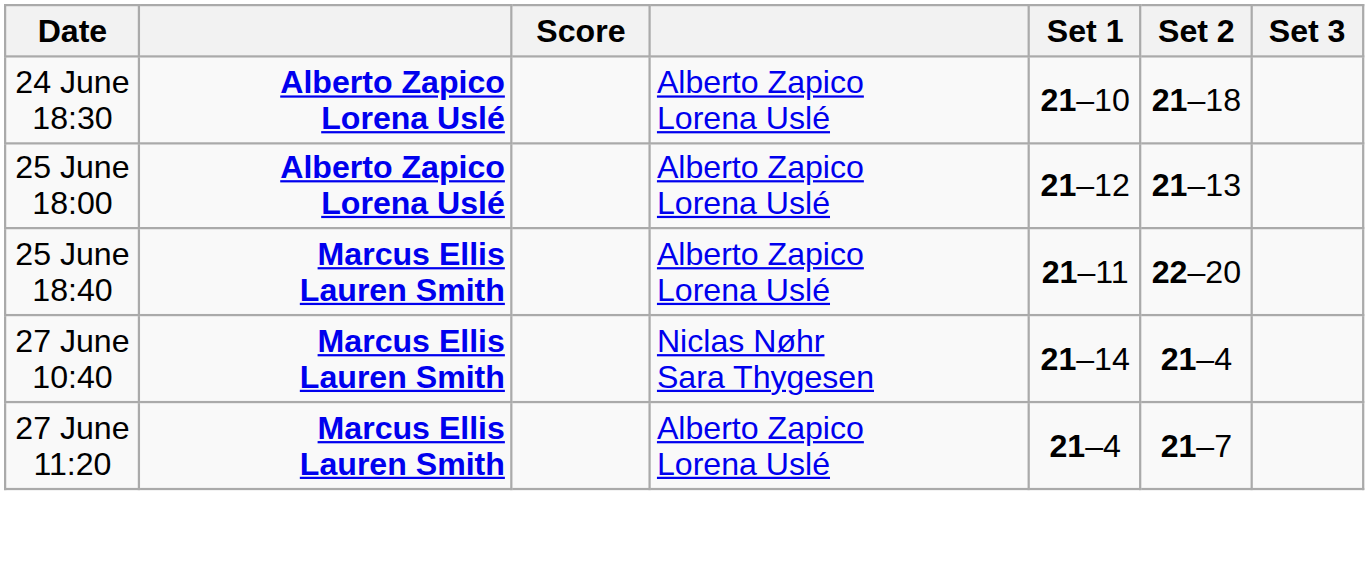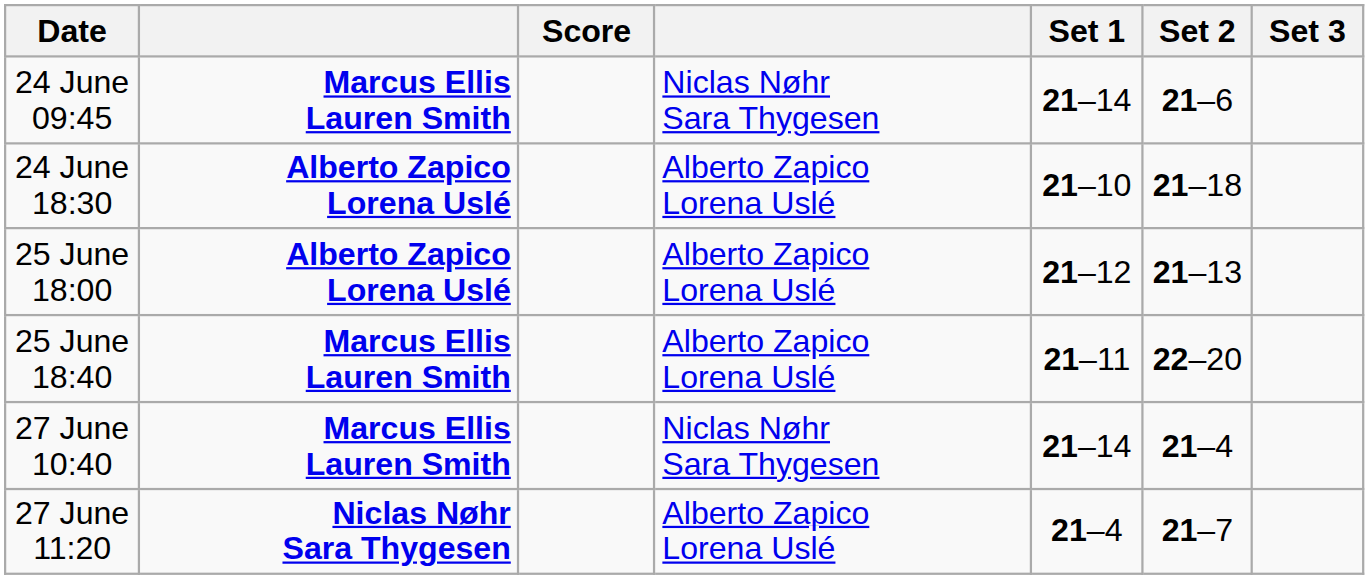+ row: 24 June 09:45 | Marcus Ellis Lauren Smith | Niclas Nøhr Sara Thygesen | 21–14 | 21–6
27 June 11:20 | column 2: Marcus Ellis Lauren Smith -> Niclas Nøhr Sara Thygesen
